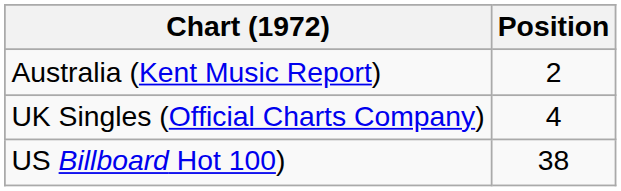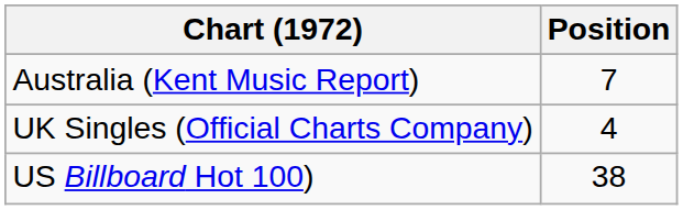Australia (Kent Music Report) | Position: 2 -> 7
